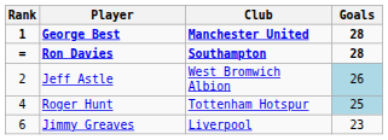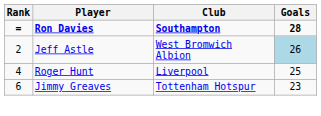- row: 1 | George Best | Manchester United | 28
Roger Hunt | Club: Tottenham Hotspur -> Liverpool
Roger Hunt | Goals: lightblue background -> no background
Jimmy Greaves | Club: Liverpool -> Tottenham Hotspur
